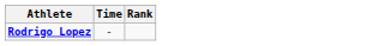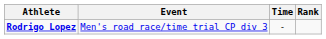+ column: Event | Men's road race/time trial CP div 3
